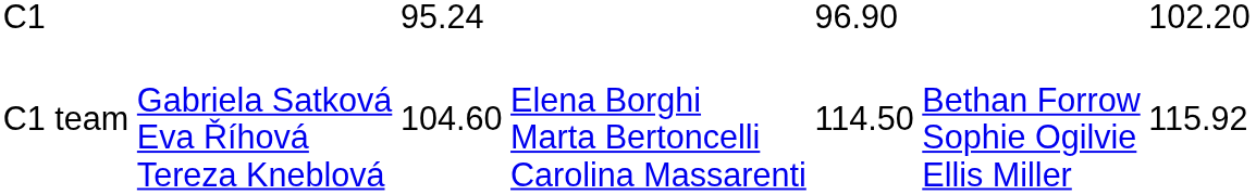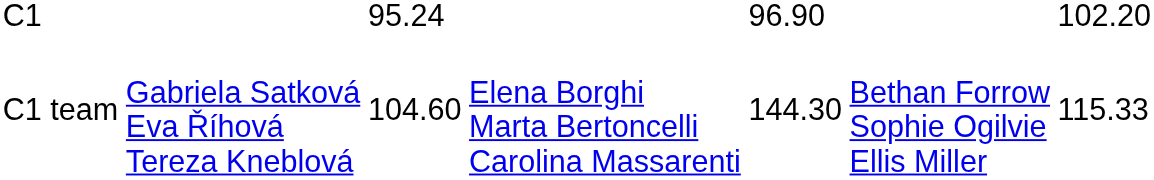C1 team | column 5: 114.50 -> 144.30
C1 team | column 7: 115.92 -> 115.33
